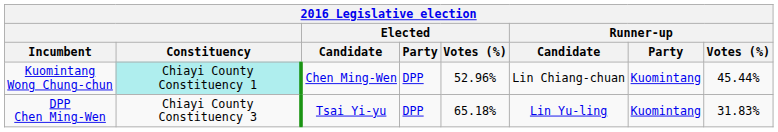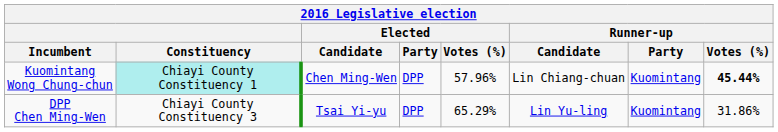Kuomintang Wong Chung-chun | Elected / Votes (%): 52.96% -> 57.96%
Kuomintang Wong Chung-chun | Runner-up / Votes (%): normal -> bold
DPP Chen Ming-Wen | Elected / Votes (%): 65.18% -> 65.29%
DPP Chen Ming-Wen | Runner-up / Votes (%): 31.83% -> 31.86%
